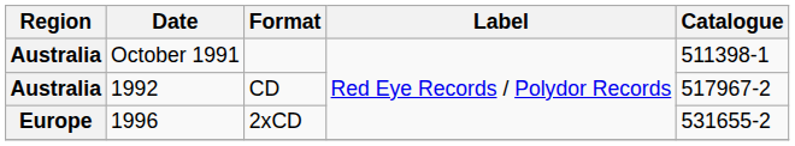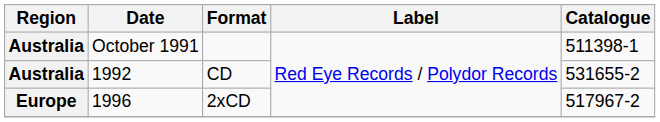CD | Catalogue: 517967-2 -> 531655-2
2xCD | Catalogue: 531655-2 -> 517967-2
